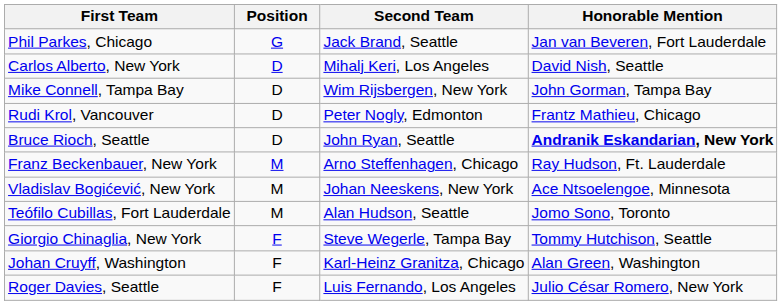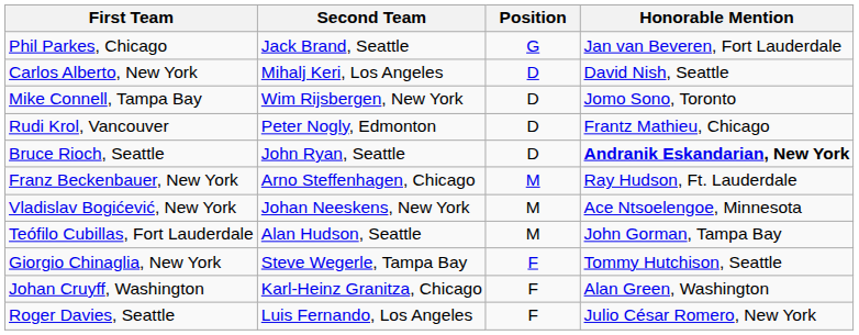columns swapped: Position <-> Second Team
Mike Connell, Tampa Bay | Honorable Mention: John Gorman, Tampa Bay -> Jomo Sono, Toronto
Teófilo Cubillas, Fort Lauderdale | Honorable Mention: Jomo Sono, Toronto -> John Gorman, Tampa Bay
